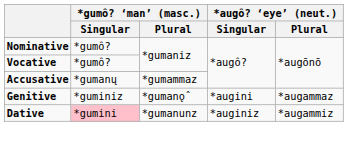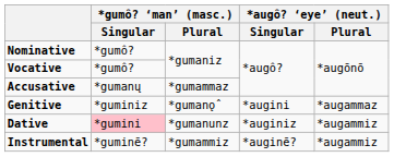+ row: Instrumental | *guminē? | *gumammiz | *auginē? | *augammiz
